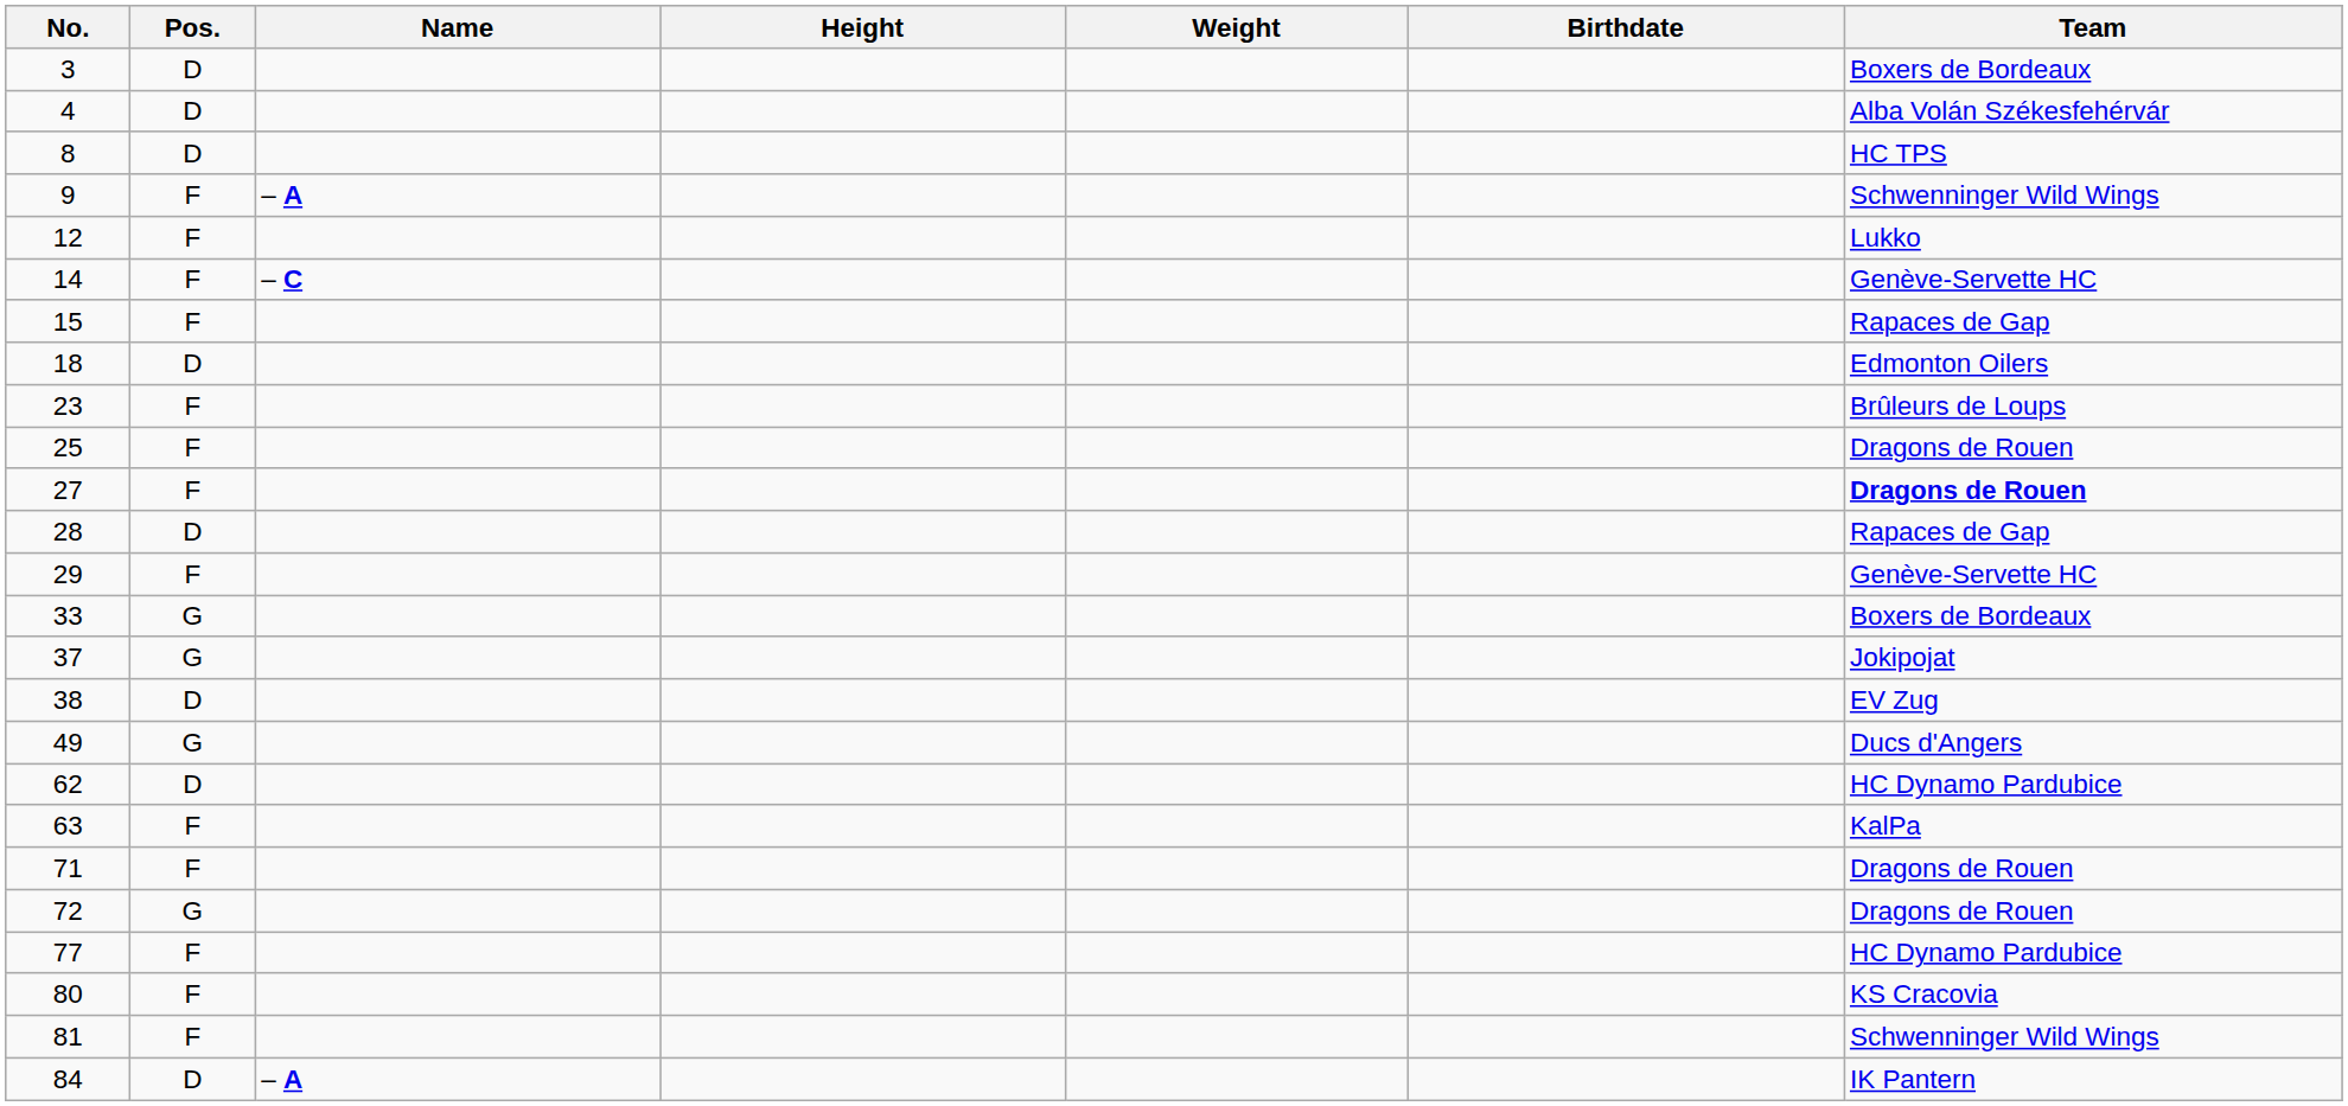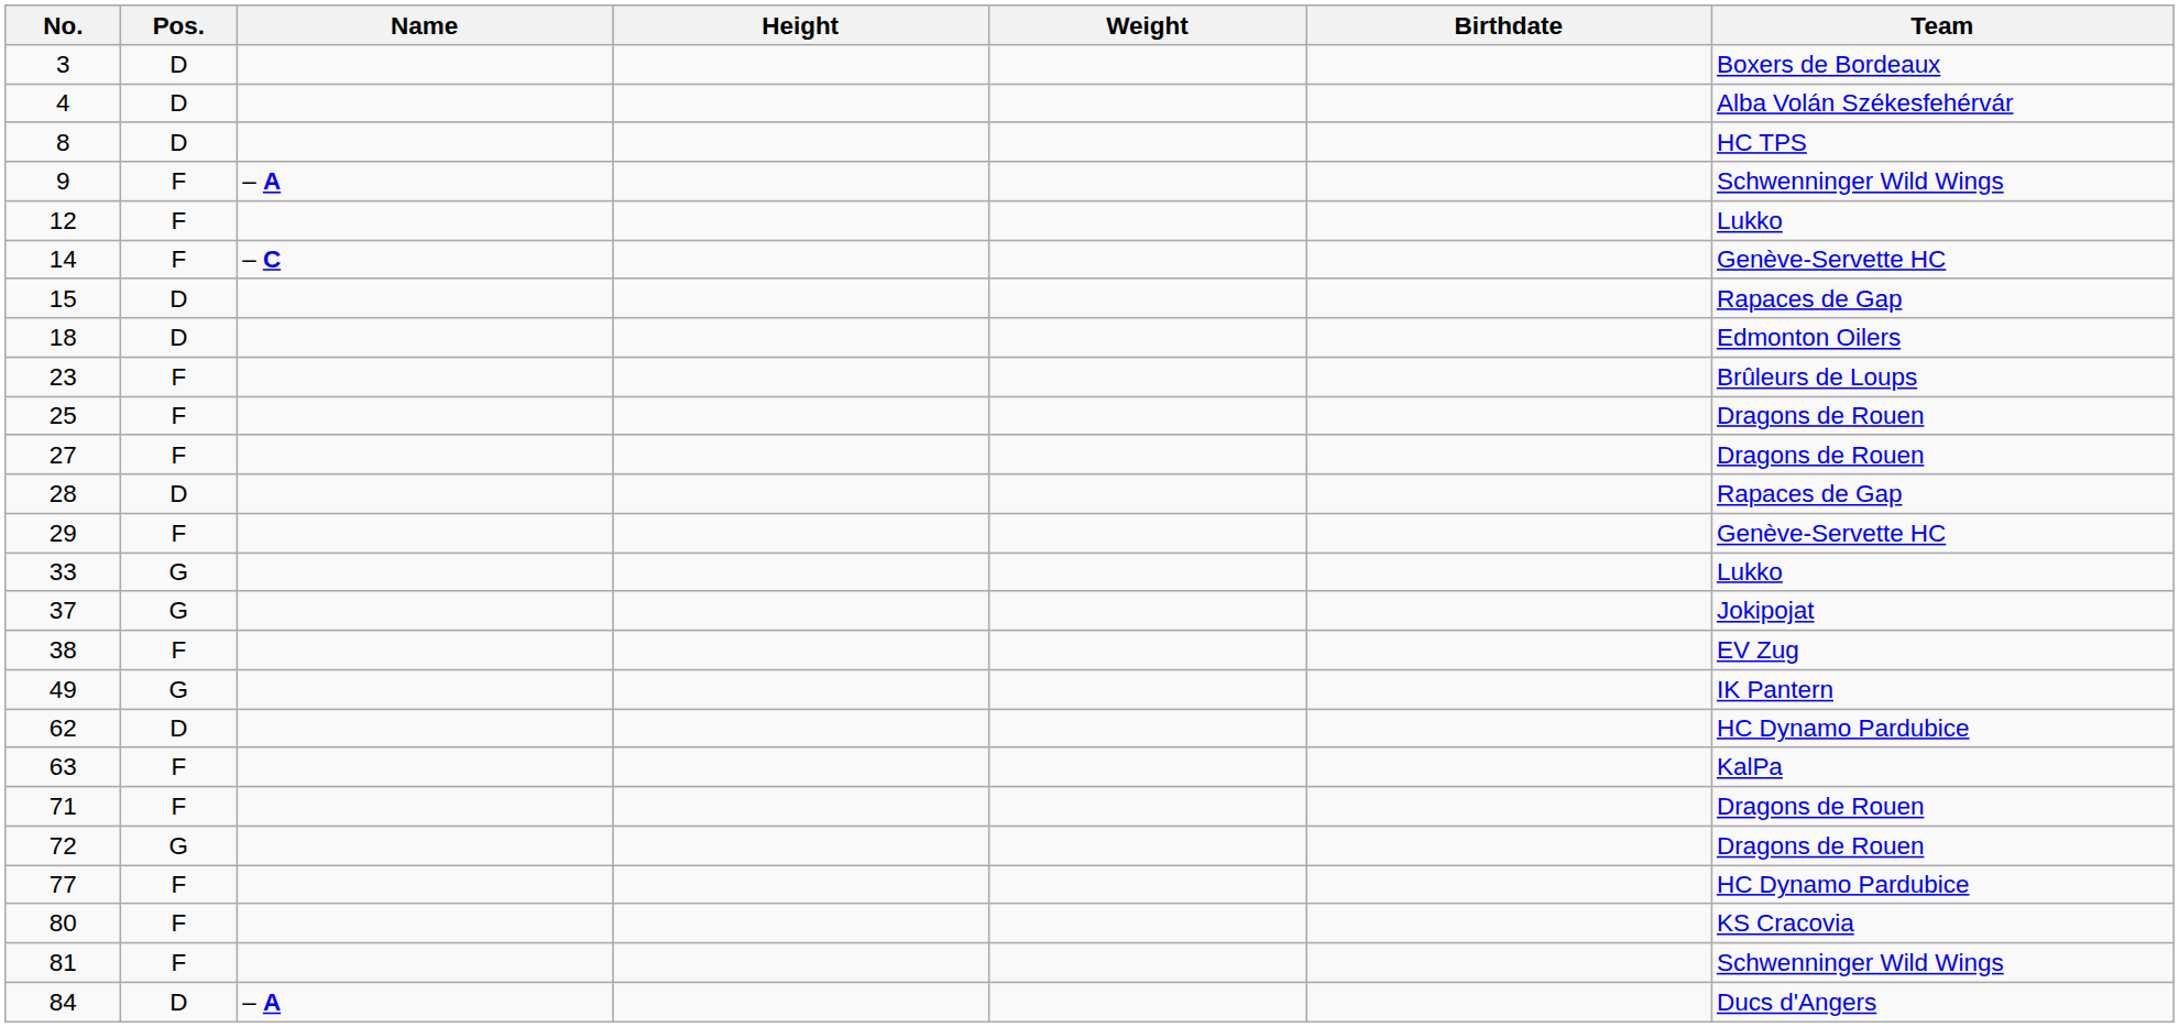15 | Pos.: F -> D
27 | Team: bold -> normal
33 | Team: Boxers de Bordeaux -> Lukko
38 | Pos.: D -> F
49 | Team: Ducs d'Angers -> IK Pantern
84 | Team: IK Pantern -> Ducs d'Angers
